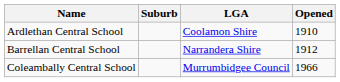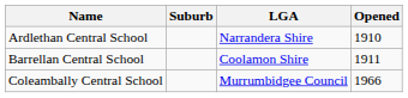Ardlethan Central School | LGA: Coolamon Shire -> Narrandera Shire
Barrellan Central School | LGA: Narrandera Shire -> Coolamon Shire
Barrellan Central School | Opened: 1912 -> 1911
